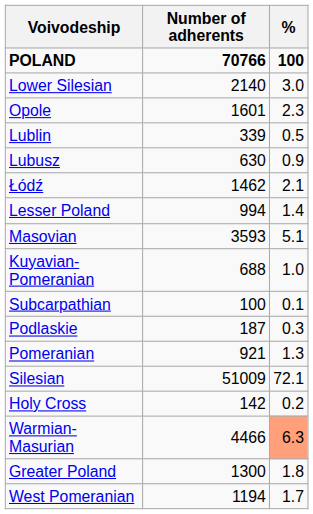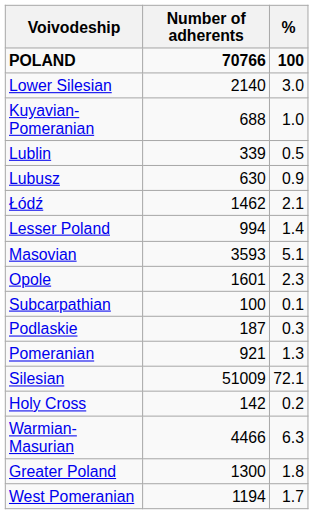rows swapped: Kuyavian-Pomeranian <-> Opole
Warmian-Masurian | %: lightsalmon background -> no background
